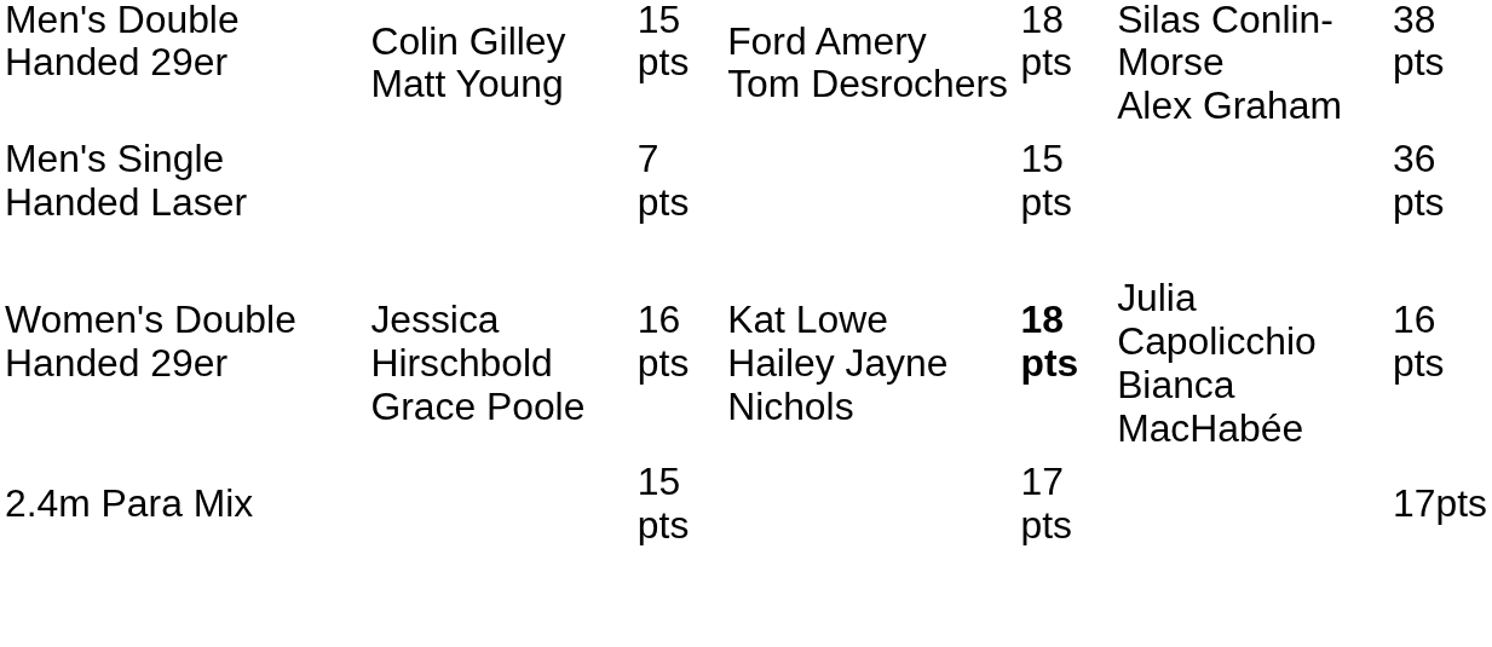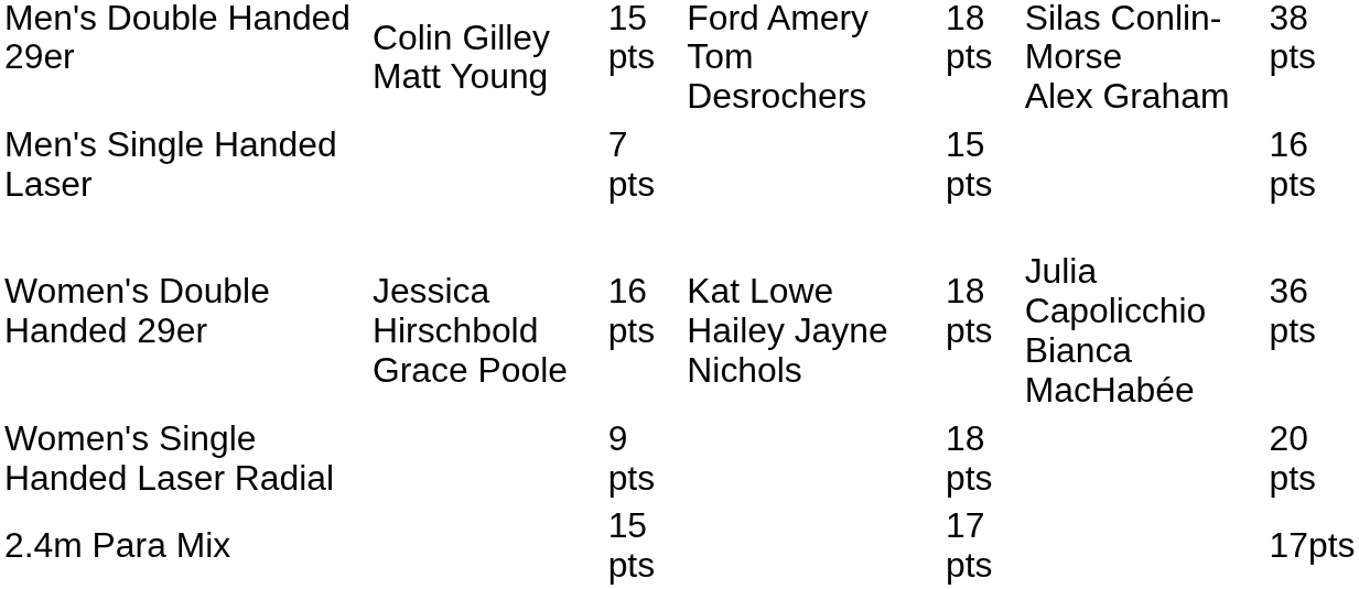Men's Single Handed Laser | column 7: 36 pts -> 16 pts
Women's Double Handed 29er | column 5: bold -> normal
Women's Double Handed 29er | column 7: 16 pts -> 36 pts
+ row: Women's Single Handed Laser Radial | 9 pts | 18 pts | 20 pts
